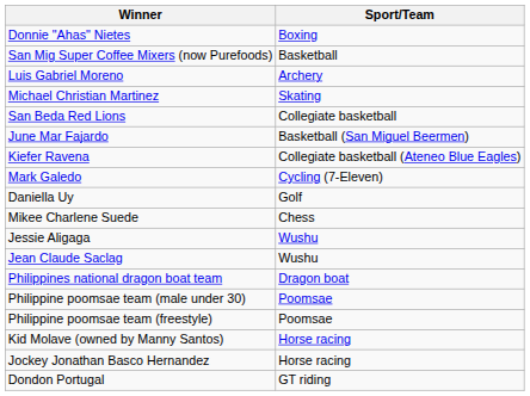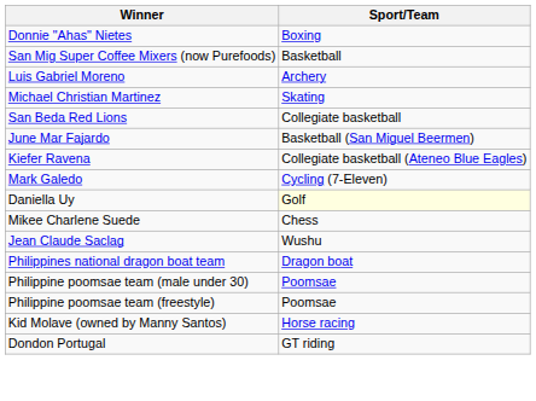Daniella Uy | Sport/Team: no background -> lightyellow background
- row: Jessie Aligaga | Wushu
- row: Jockey Jonathan Basco Hernandez | Horse racing
